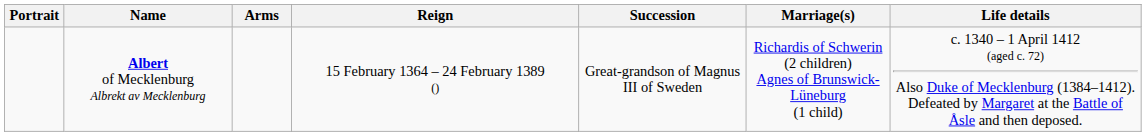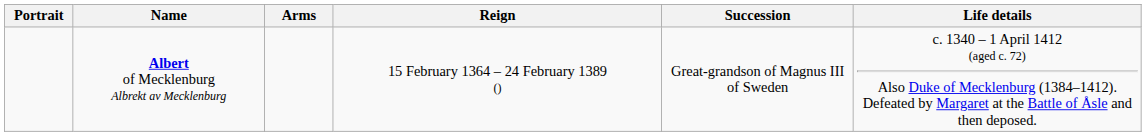- column: Marriage(s) | Richardis of Schwerin (2 children) Agnes of Brunswick-Lüneburg (1 child)
